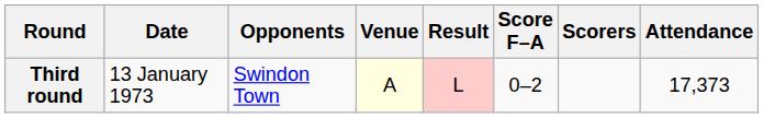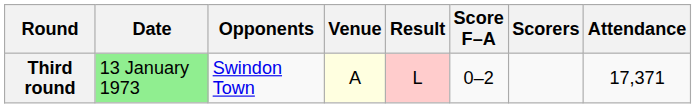Third round | Date: no background -> lightgreen background
Third round | Attendance: 17,373 -> 17,371
